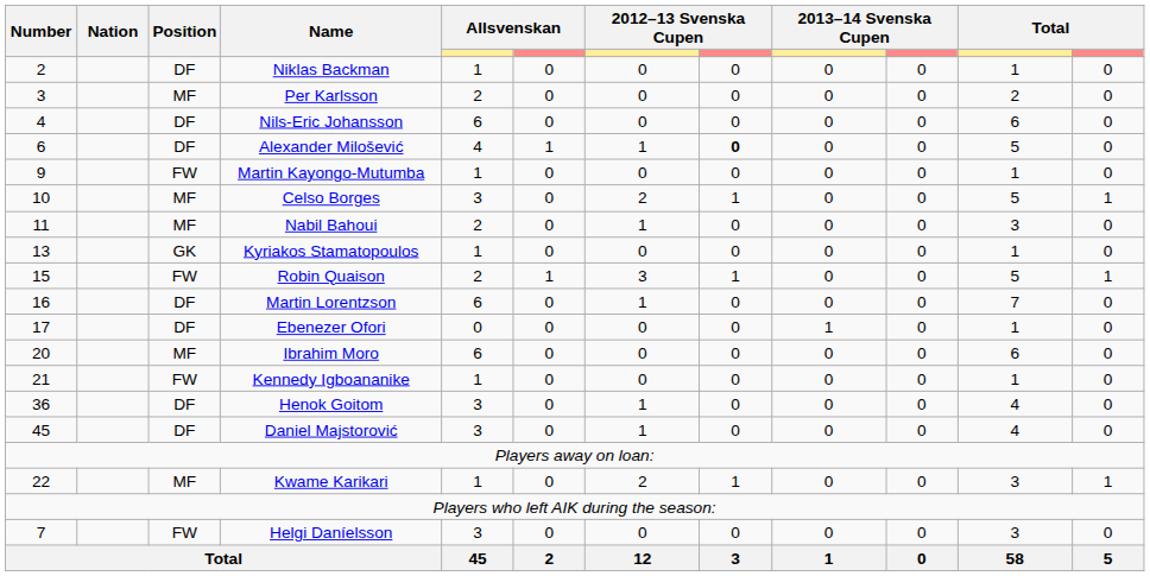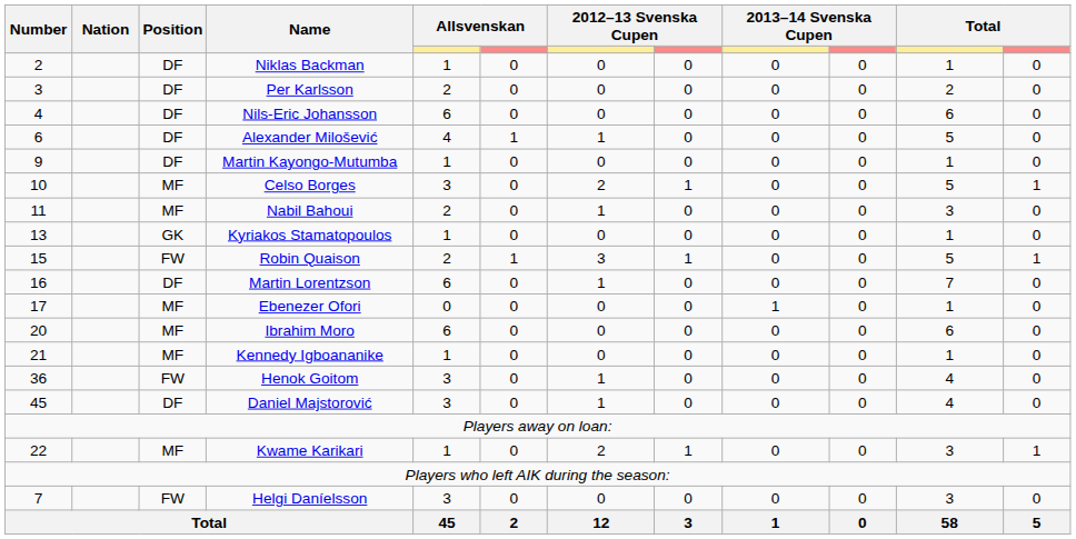Per Karlsson | Position: MF -> DF
Alexander Milošević | column 8: bold -> normal
Martin Kayongo-Mutumba | Position: FW -> DF
Ebenezer Ofori | Position: DF -> MF
Kennedy Igboananike | Position: FW -> MF
Henok Goitom | Position: DF -> FW
